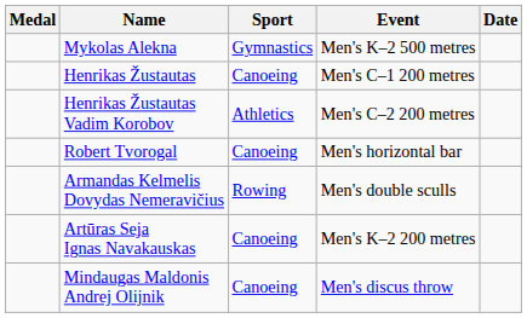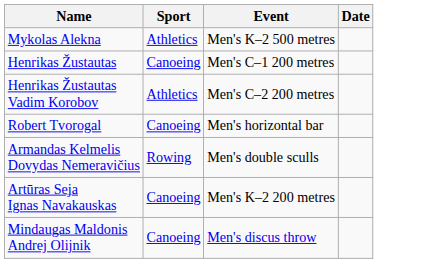- column: Medal
Mykolas Alekna | Sport: Gymnastics -> Athletics
